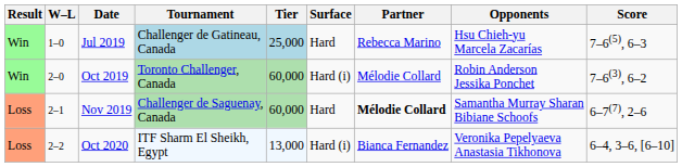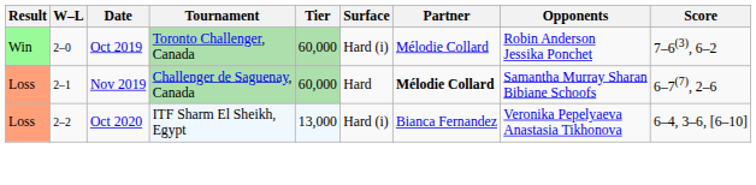- row: Win | 1–0 | Jul 2019 | Challenger de Gatineau, Canada | 25,000 | Hard | Rebecca Marino | Hsu Chieh-yu Marcela Zacarías | 7–6(5), 6–3
